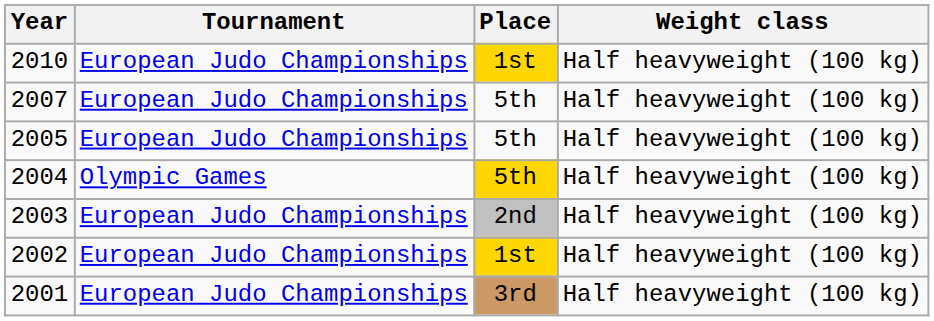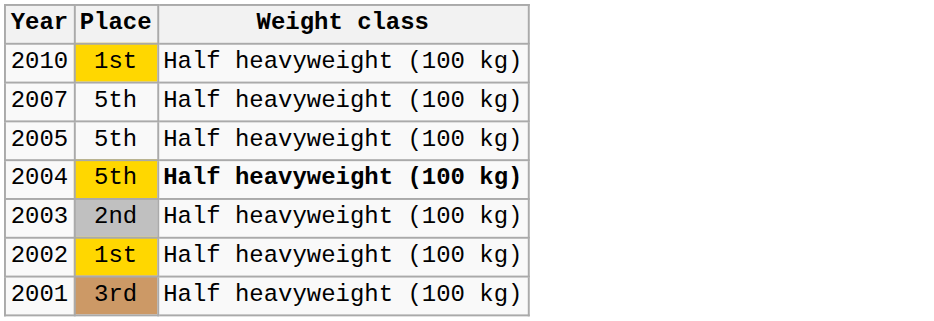- column: Tournament | European Judo Championships | European Judo Championships | European Judo Championships | Olympic Games | European Judo Championships | European Judo Championships | European Judo Championships
2004 | Weight class: normal -> bold
